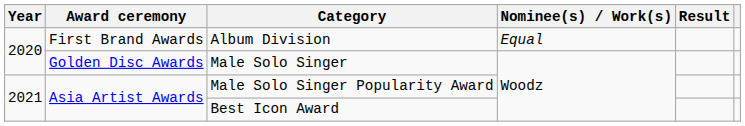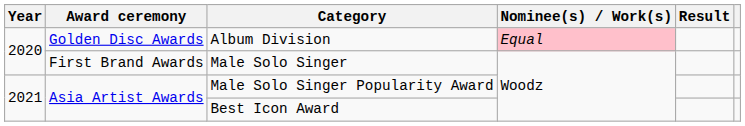Album Division | Award ceremony: First Brand Awards -> Golden Disc Awards
Album Division | Nominee(s) / Work(s): no background -> pink background
Male Solo Singer | Award ceremony: Golden Disc Awards -> First Brand Awards
